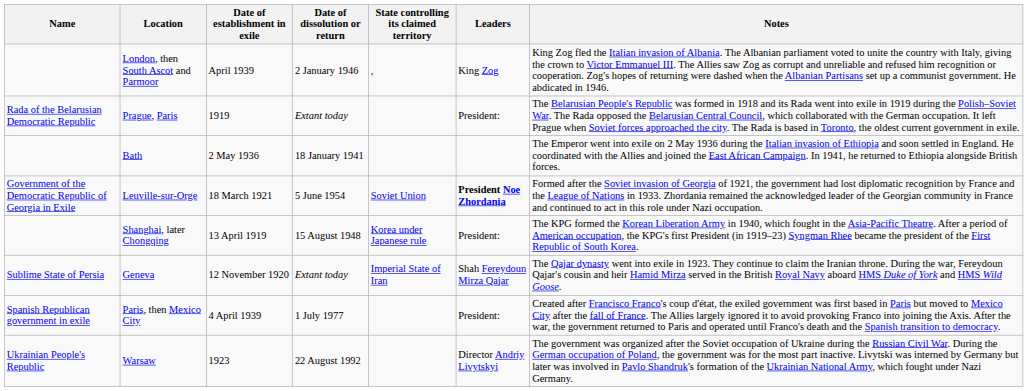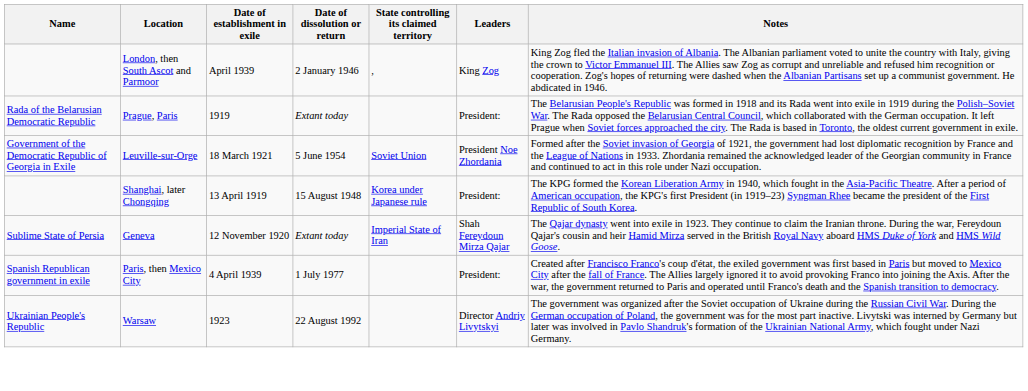- row: Bath | 2 May 1936 | 18 January 1941 | The Emperor went into exile on 2 May 1936 during the Italian invasion of Ethiopia and soon settled in England. He coordinated with the Allies and joined the East African Campaign. In 1941, he returned to Ethiopia alongside British forces.
Leuville-sur-Orge | Leaders: bold -> normal
